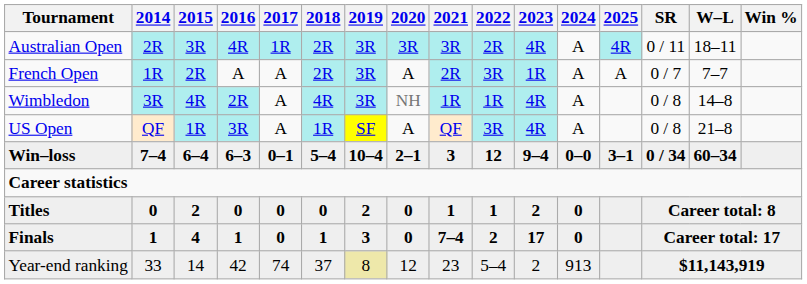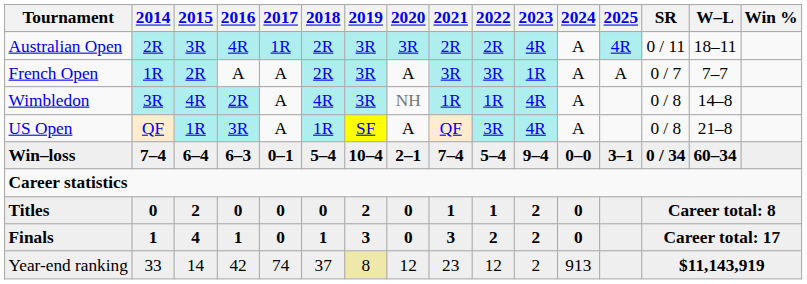Australian Open | 2021: 3R -> 2R
French Open | 2021: 2R -> 3R
Win–loss | 2021: 3 -> 7–4
Win–loss | 2022: 12 -> 5–4
Finals | 2021: 7–4 -> 3
Finals | 2023: 17 -> 2
Year-end ranking | 2022: 5–4 -> 12
